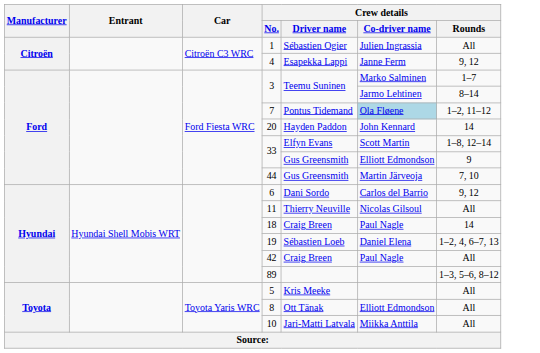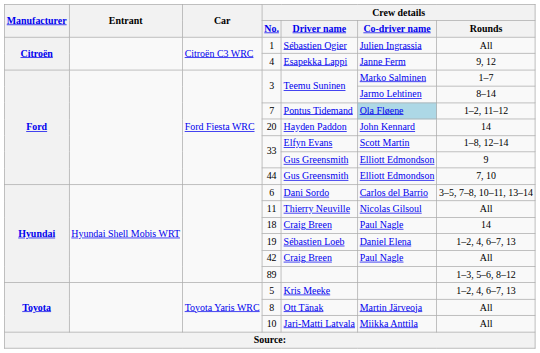44 | Crew details / Co-driver name: Martin Järveoja -> Elliott Edmondson
6 | Crew details / Rounds: 9, 12 -> 3–5, 7–8, 10–11, 13–14
5 | Crew details / Rounds: All -> 1–2, 4, 6–7, 13
8 | Crew details / Co-driver name: Elliott Edmondson -> Martin Järveoja
